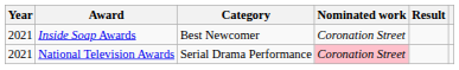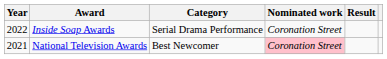Inside Soap Awards | Year: 2021 -> 2022
Inside Soap Awards | Category: Best Newcomer -> Serial Drama Performance
National Television Awards | Category: Serial Drama Performance -> Best Newcomer
